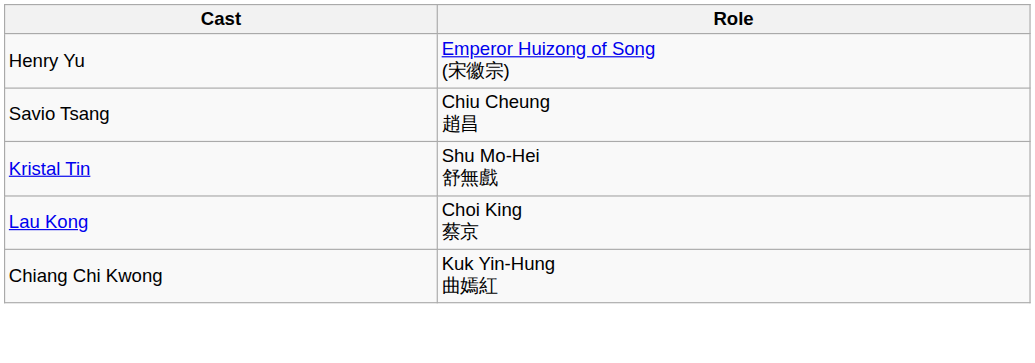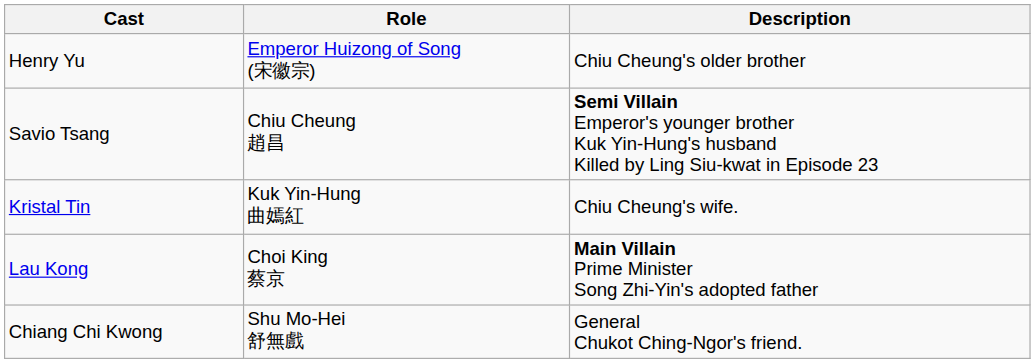+ column: Description | Chiu Cheung's older brother | Semi Villain Emperor's younger brother Kuk Yin-Hung's husband Killed by Ling Siu-kwat in Episode 23 | Chiu Cheung's wife. | Main Villain Prime Minister Song Zhi-Yin's adopted father | General Chukot Ching-Ngor's friend.
Kristal Tin | Role: Shu Mo-Hei 舒無戲 -> Kuk Yin-Hung 曲嫣紅
Chiang Chi Kwong | Role: Kuk Yin-Hung 曲嫣紅 -> Shu Mo-Hei 舒無戲
